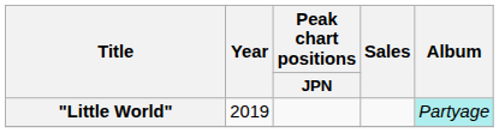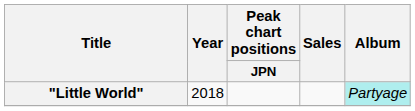"Little World" | Year: 2019 -> 2018
